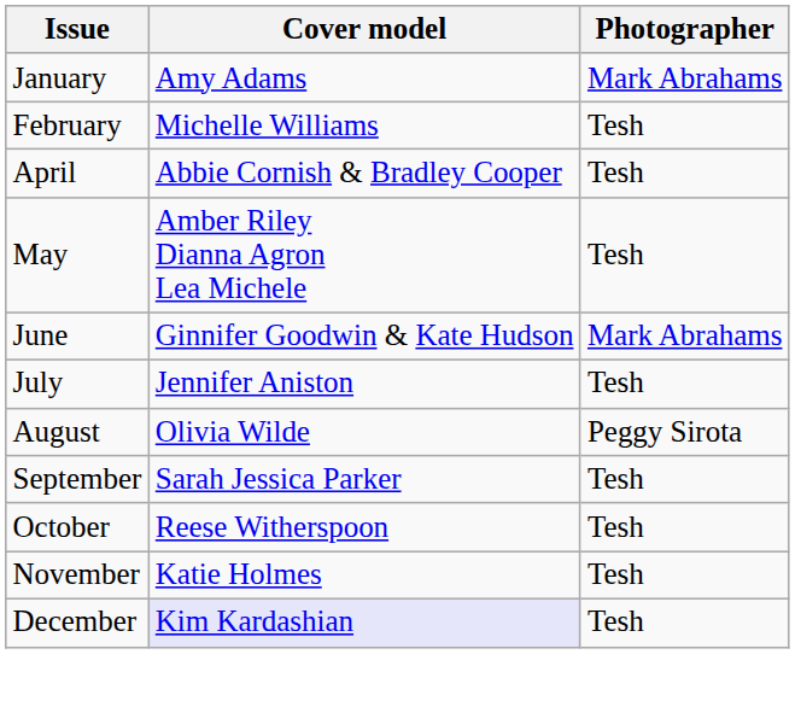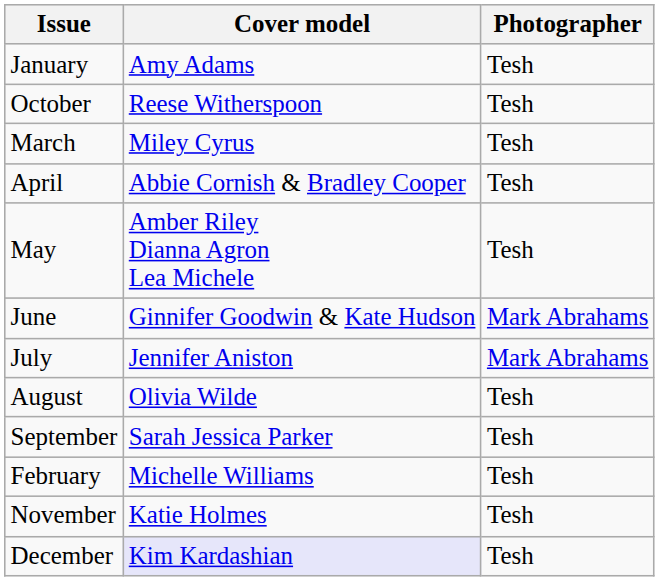January | Photographer: Mark Abrahams -> Tesh
rows swapped: February <-> October
+ row: March | Miley Cyrus | Tesh
July | Photographer: Tesh -> Mark Abrahams
August | Photographer: Peggy Sirota -> Tesh
